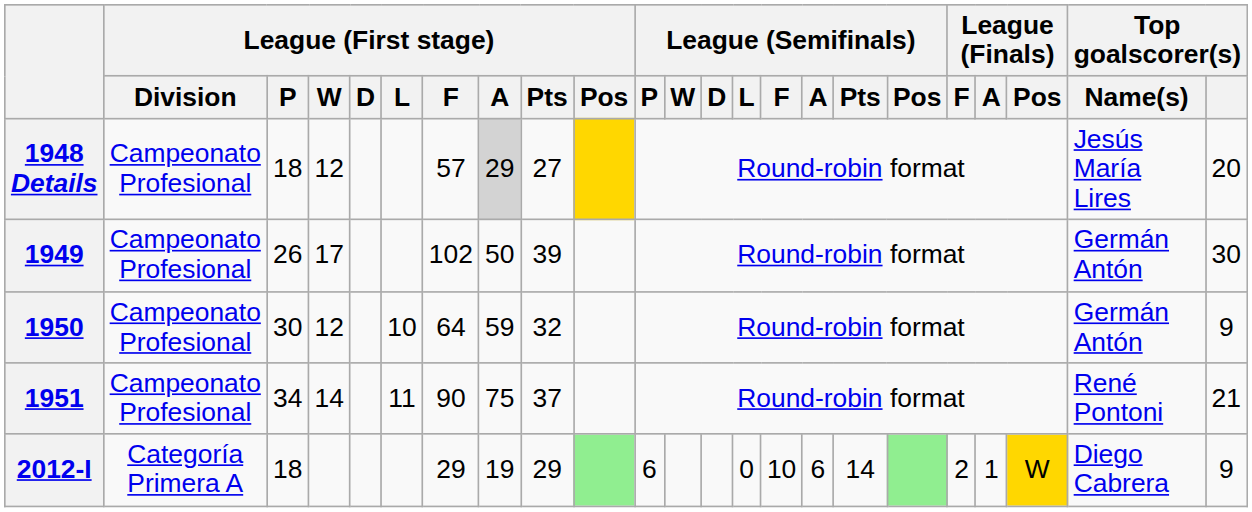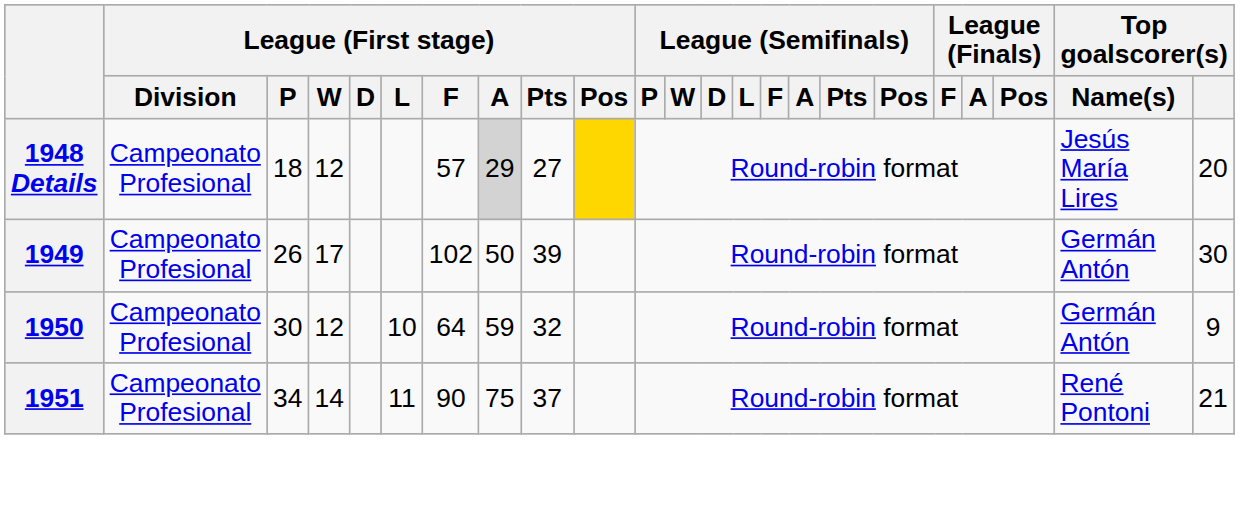- row: 2012-I | Categoría Primera A | 18 | 29 | 19 | 29 | 6 | 0 | 10 | 6 | 14 | 2 | 1 | W | Diego Cabrera | 9
